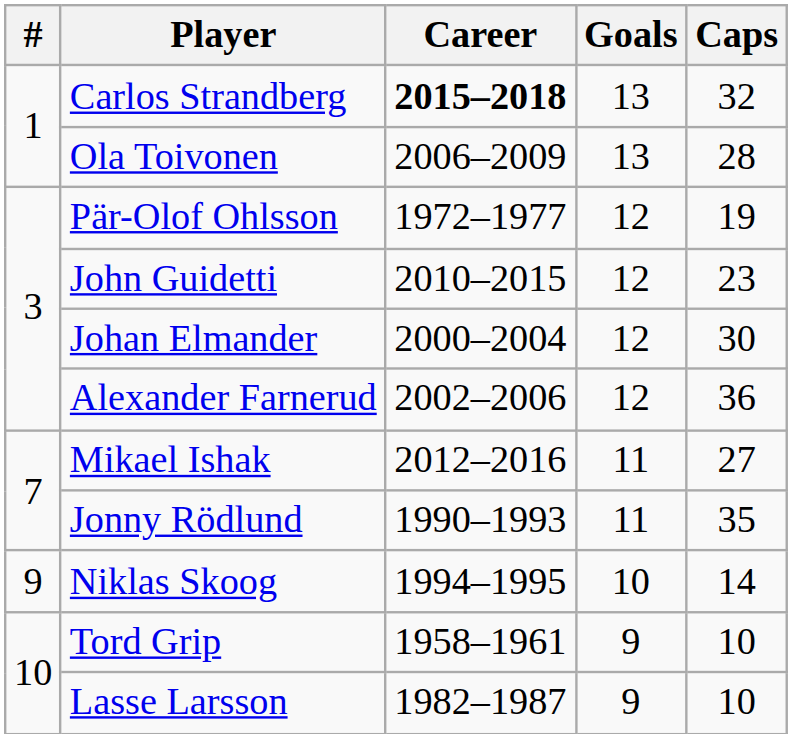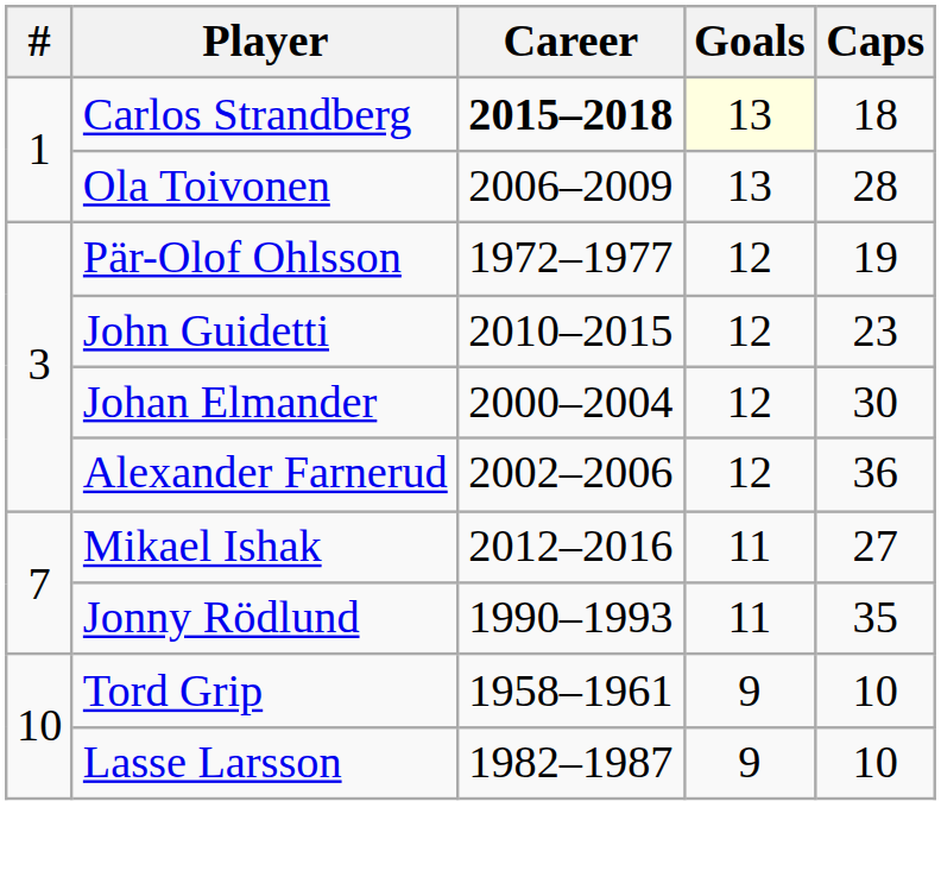Carlos Strandberg | Goals: no background -> lightyellow background
Carlos Strandberg | Caps: 32 -> 18
- row: 9 | Niklas Skoog | 1994–1995 | 10 | 14
